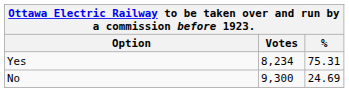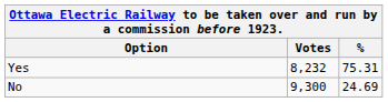Yes | Votes: 8,234 -> 8,232
